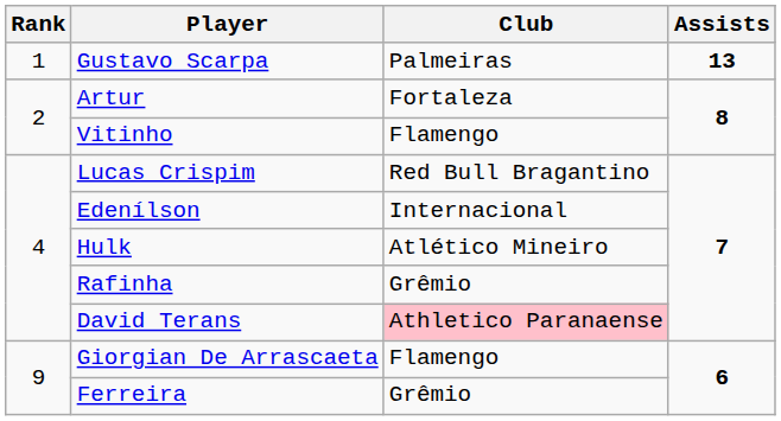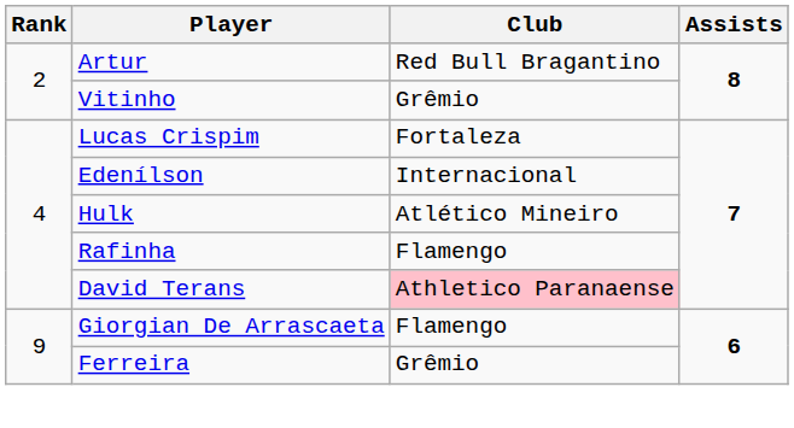- row: 1 | Gustavo Scarpa | Palmeiras | 13
Artur | Club: Fortaleza -> Red Bull Bragantino
Vitinho | Club: Flamengo -> Grêmio
Lucas Crispim | Club: Red Bull Bragantino -> Fortaleza
Rafinha | Club: Grêmio -> Flamengo
